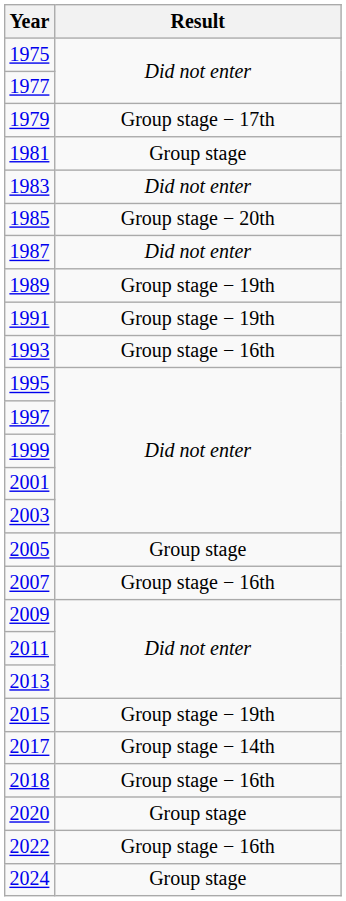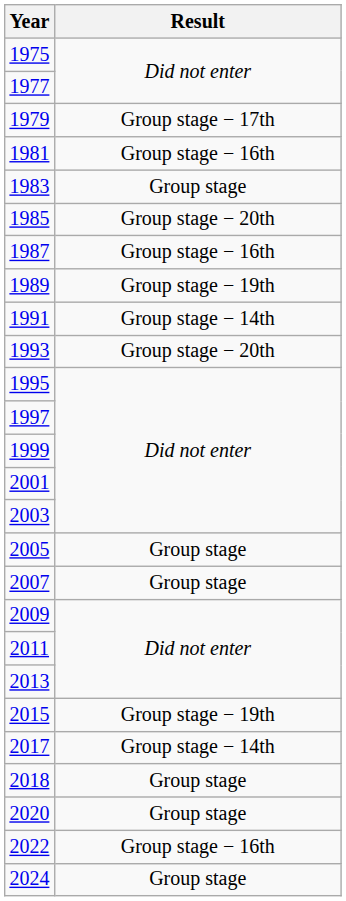1981 | Result: Group stage -> Group stage − 16th
1983 | Result: Did not enter -> Group stage
1987 | Result: Did not enter -> Group stage − 16th
1991 | Result: Group stage − 19th -> Group stage − 14th
1993 | Result: Group stage − 16th -> Group stage − 20th
2007 | Result: Group stage − 16th -> Group stage
2018 | Result: Group stage − 16th -> Group stage
